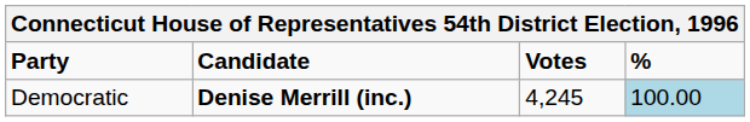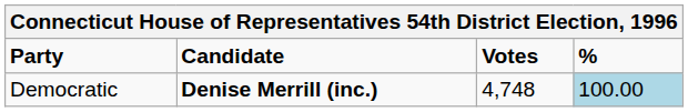Democratic | Votes: 4,245 -> 4,748
